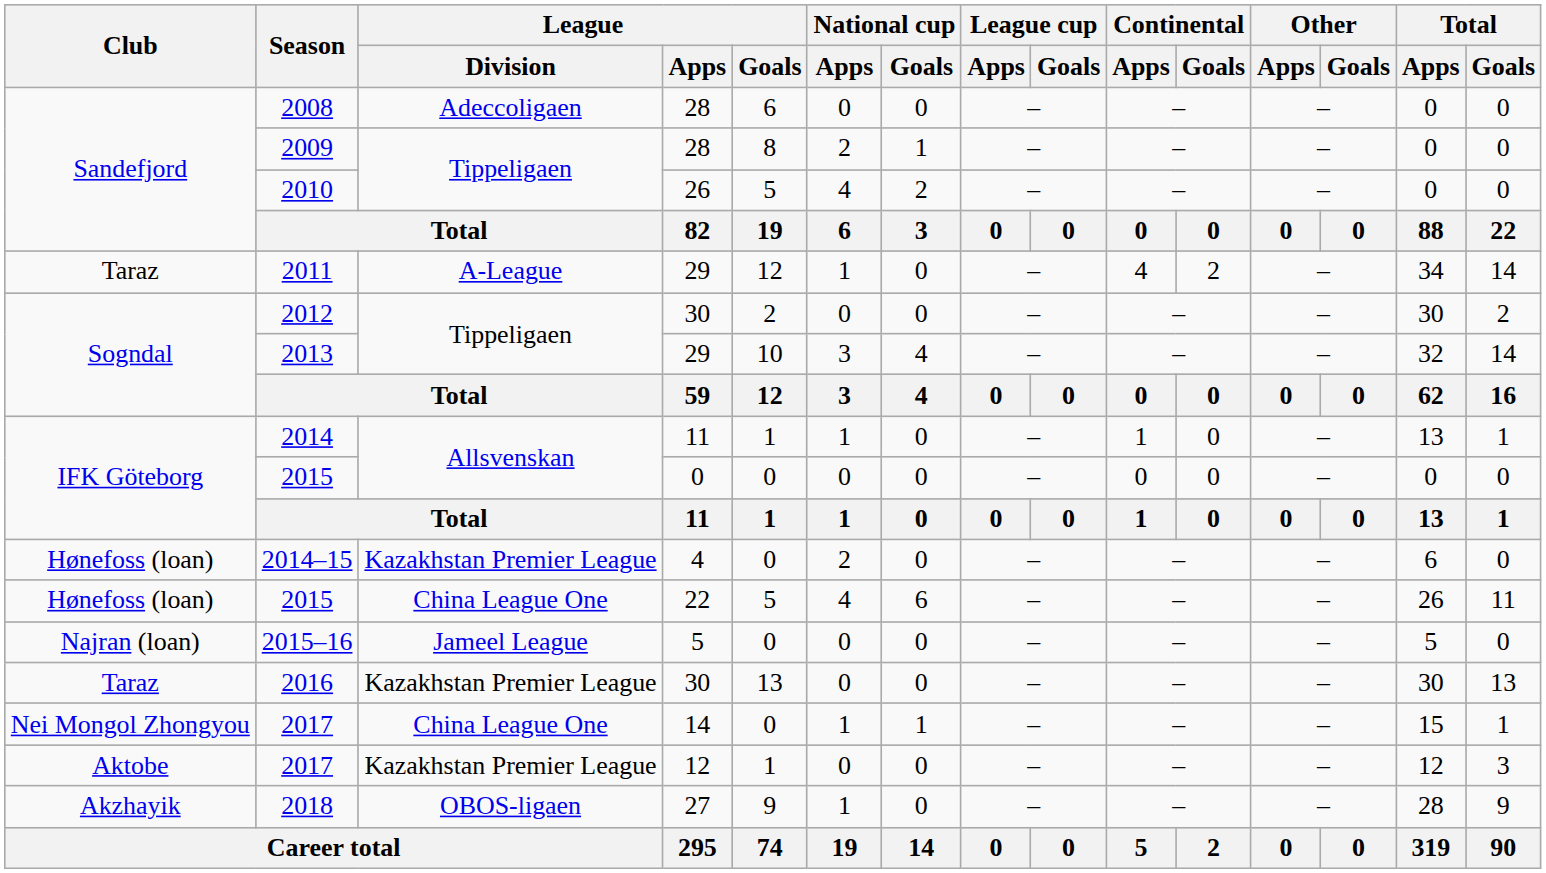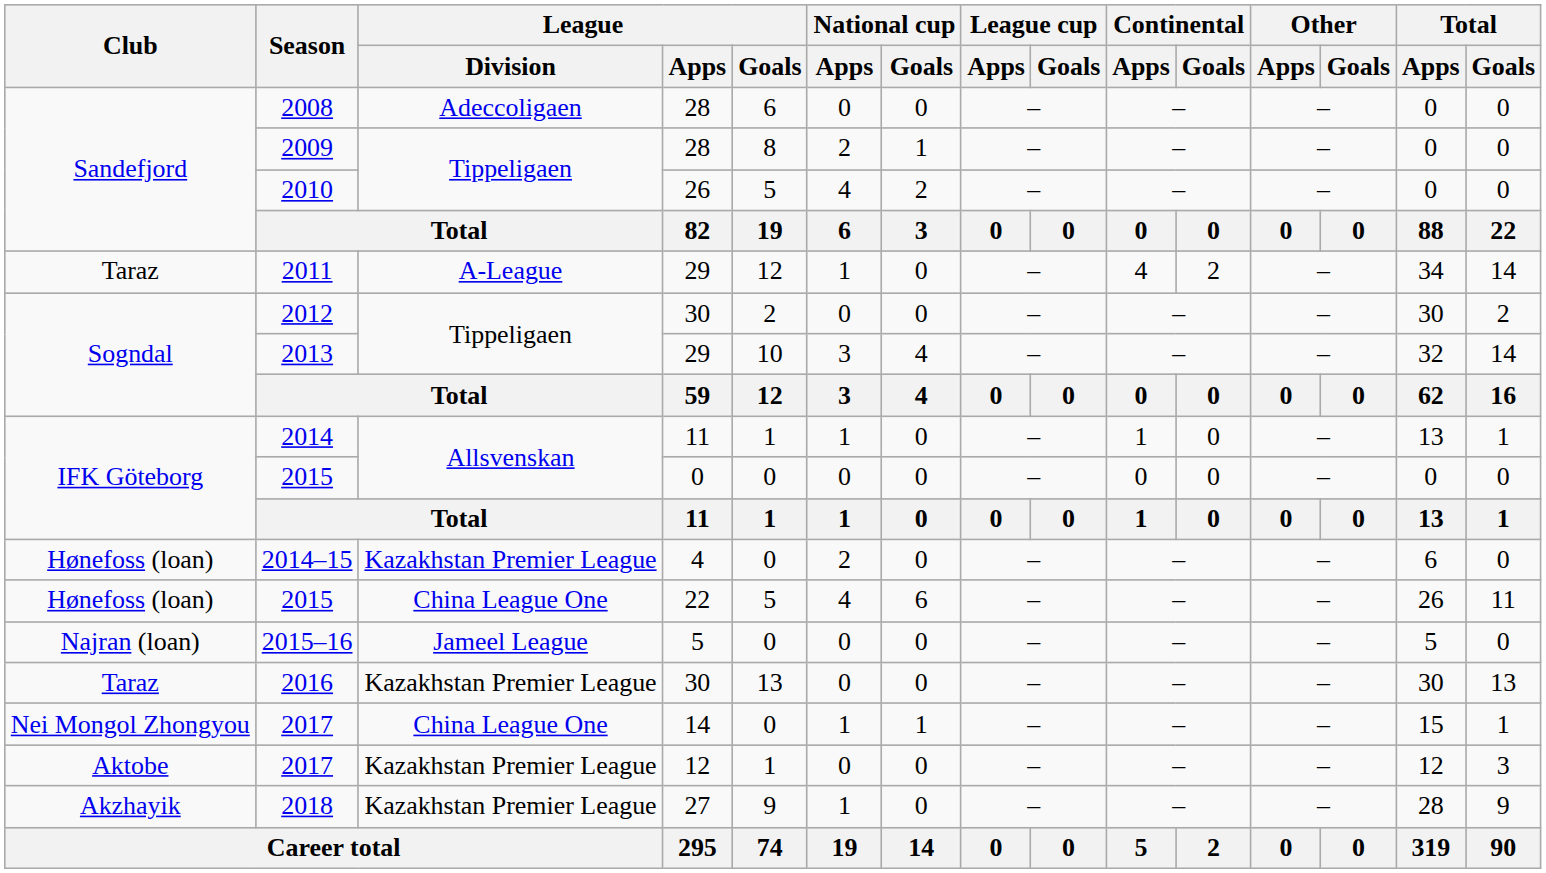2018 | League / Division: OBOS-ligaen -> Kazakhstan Premier League
